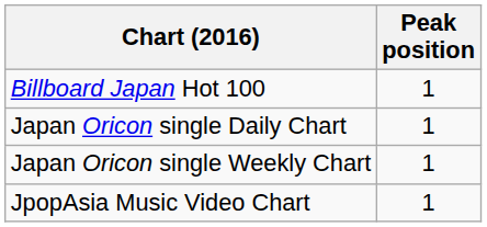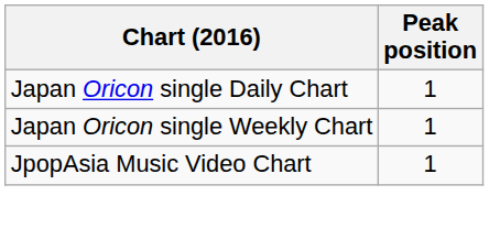- row: Billboard Japan Hot 100 | 1
